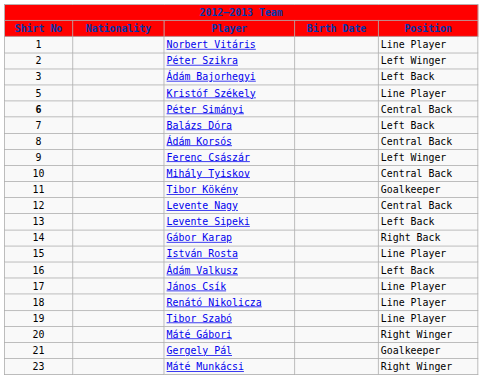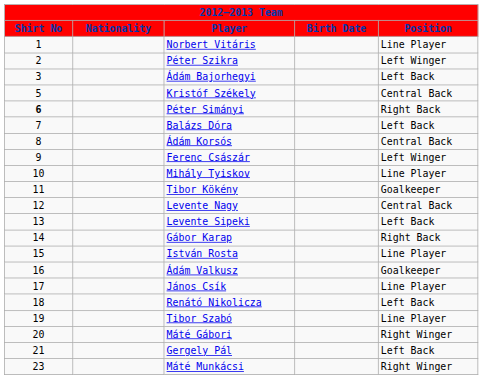Kristóf Székely | Position: Line Player -> Central Back
Péter Simányi | Position: Central Back -> Right Back
Mihály Tyiskov | Position: Central Back -> Line Player
Ádám Valkusz | Position: Left Back -> Goalkeeper
Renátó Nikolicza | Position: Line Player -> Left Back
Gergely Pál | Position: Goalkeeper -> Left Back
